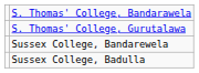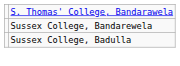- row: S. Thomas' College, Gurutalawa
